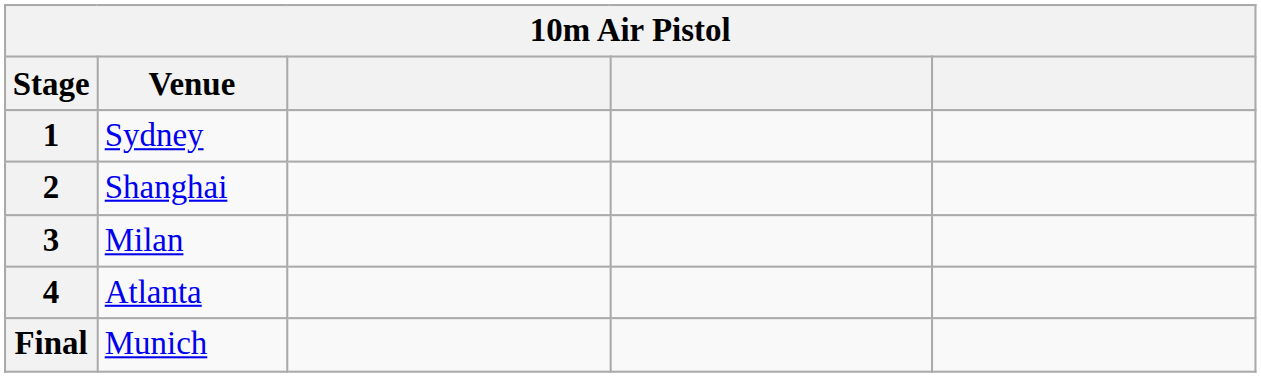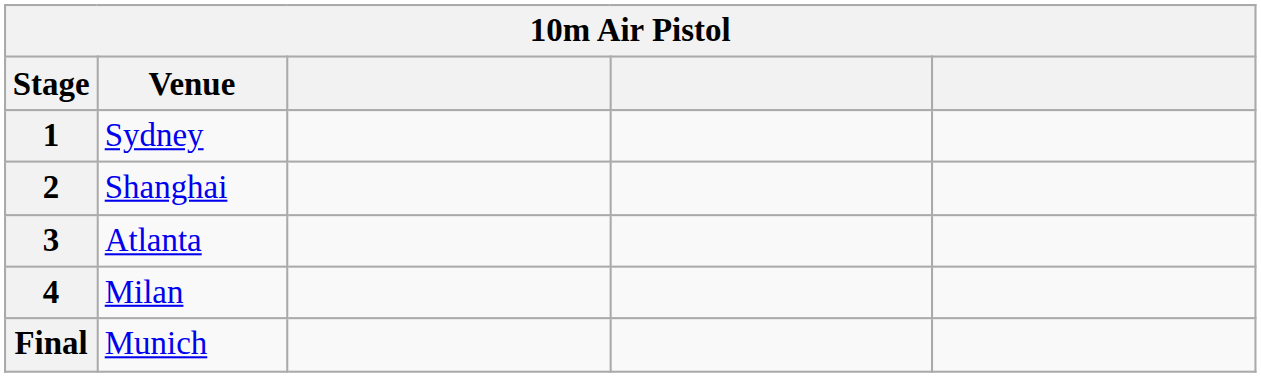3 | Venue: Milan -> Atlanta
4 | Venue: Atlanta -> Milan
